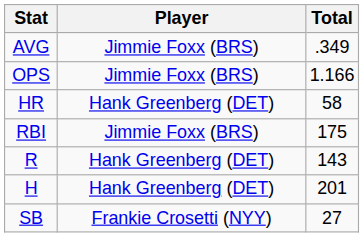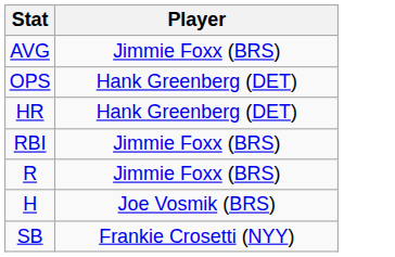- column: Total | .349 | 1.166 | 58 | 175 | 143 | 201 | 27
OPS | Player: Jimmie Foxx (BRS) -> Hank Greenberg (DET)
R | Player: Hank Greenberg (DET) -> Jimmie Foxx (BRS)
H | Player: Hank Greenberg (DET) -> Joe Vosmik (BRS)
